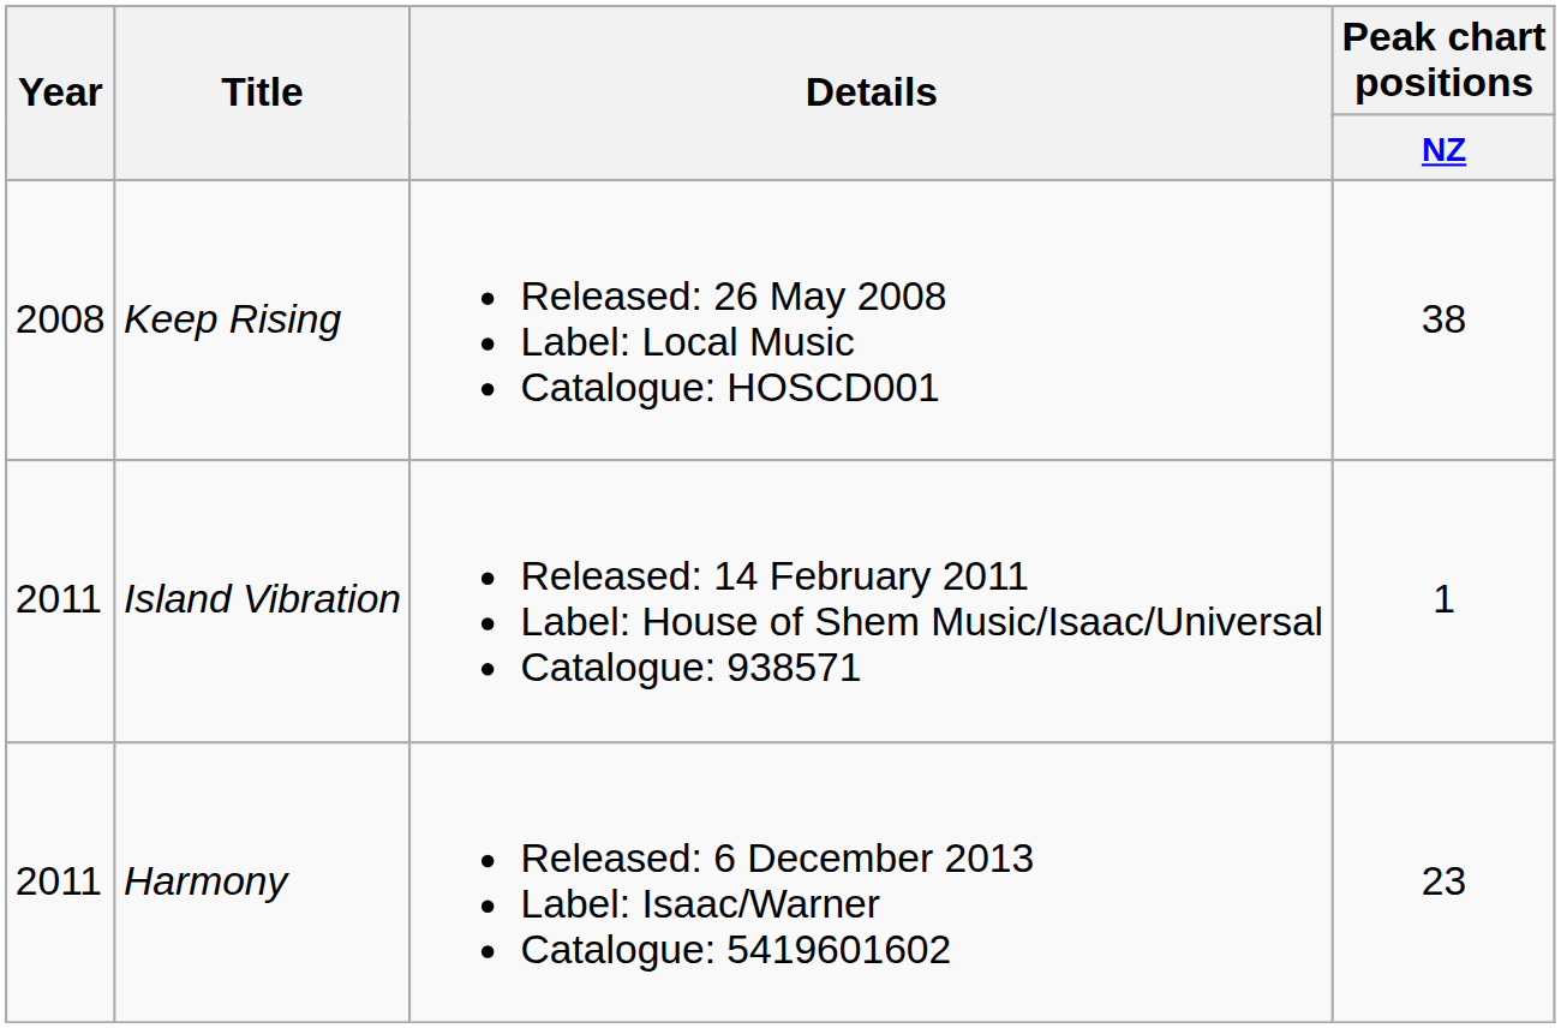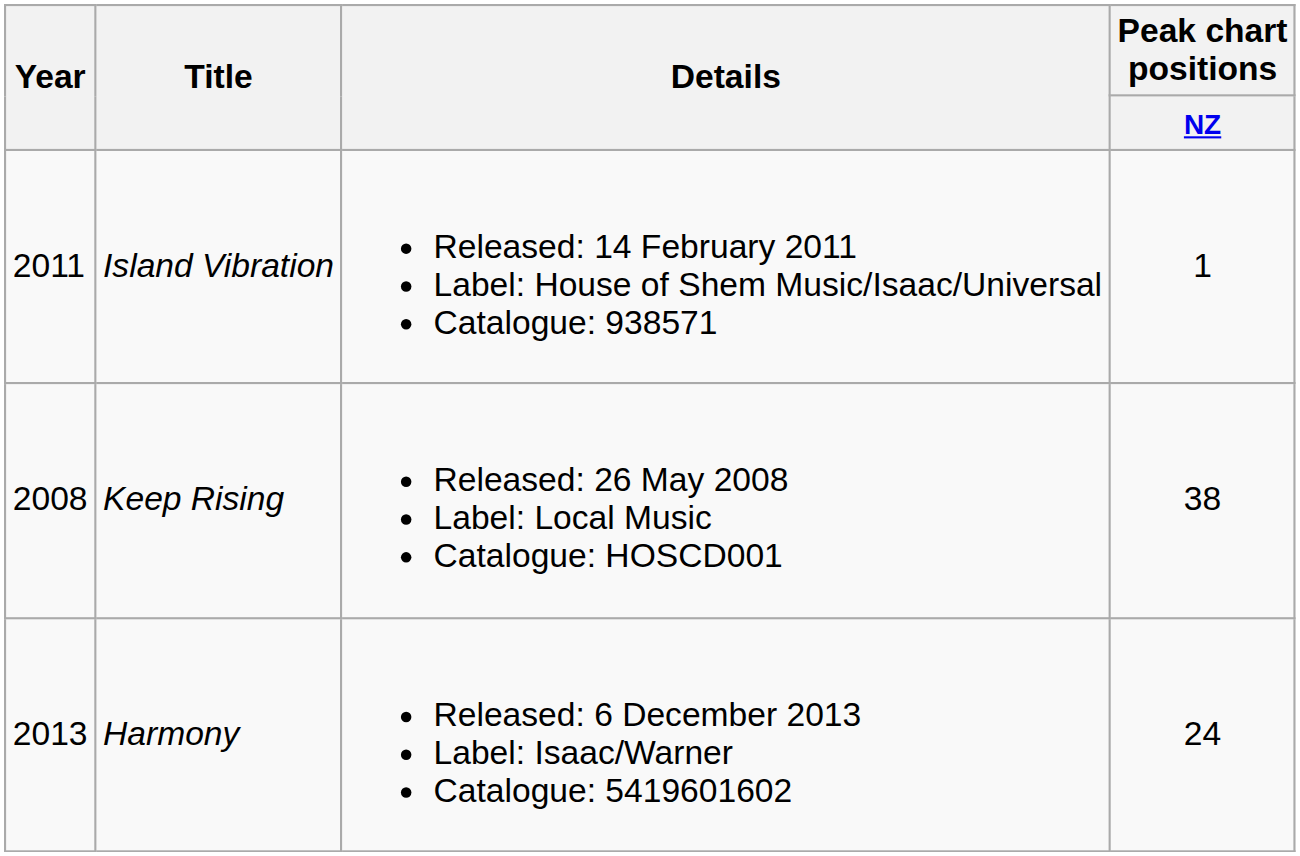rows swapped: Keep Rising <-> Island Vibration
Harmony | Year: 2011 -> 2013
Harmony | Peak chart positions / NZ: 23 -> 24
